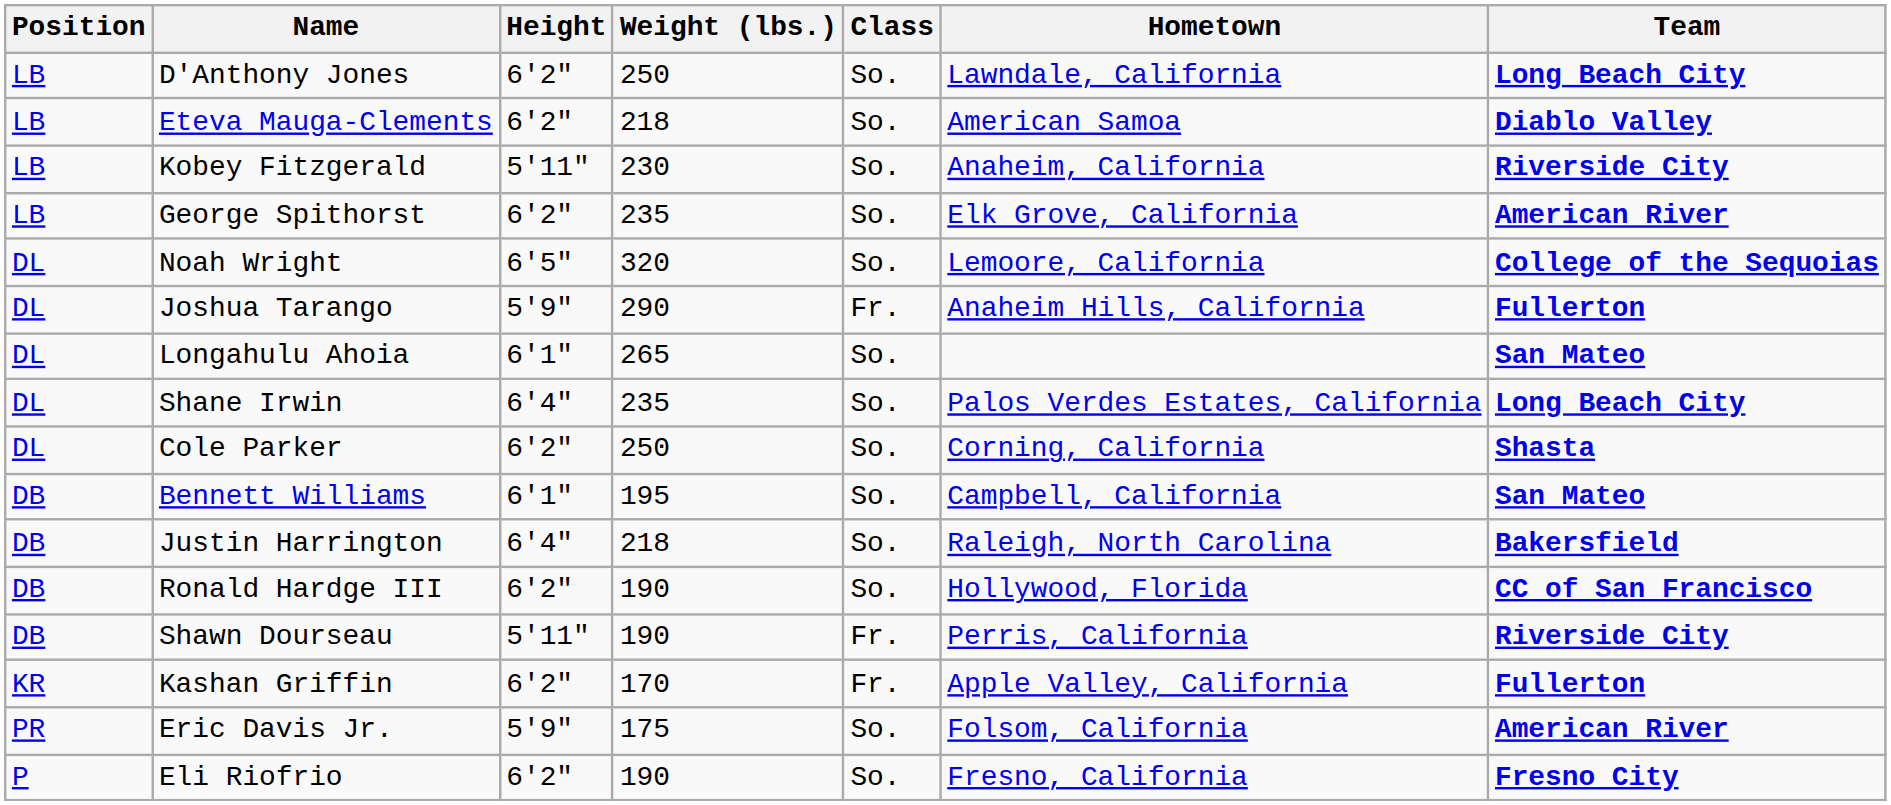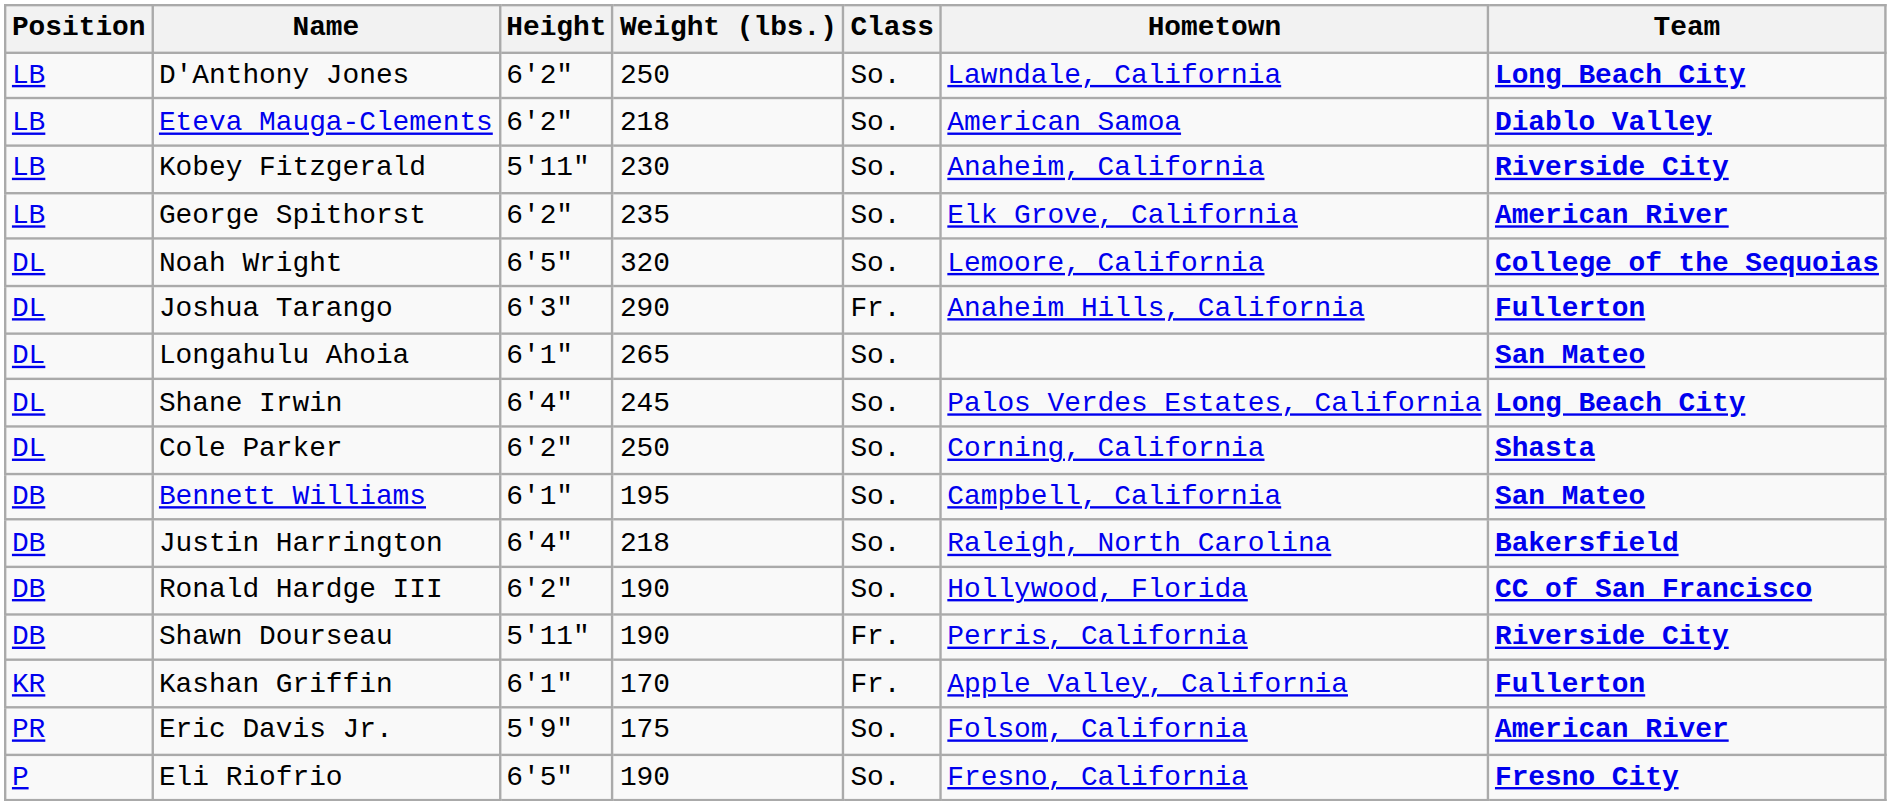Joshua Tarango | Height: 5'9" -> 6'3"
Shane Irwin | Weight (lbs.): 235 -> 245
Kashan Griffin | Height: 6'2" -> 6'1"
Eli Riofrio | Height: 6'2" -> 6'5"
